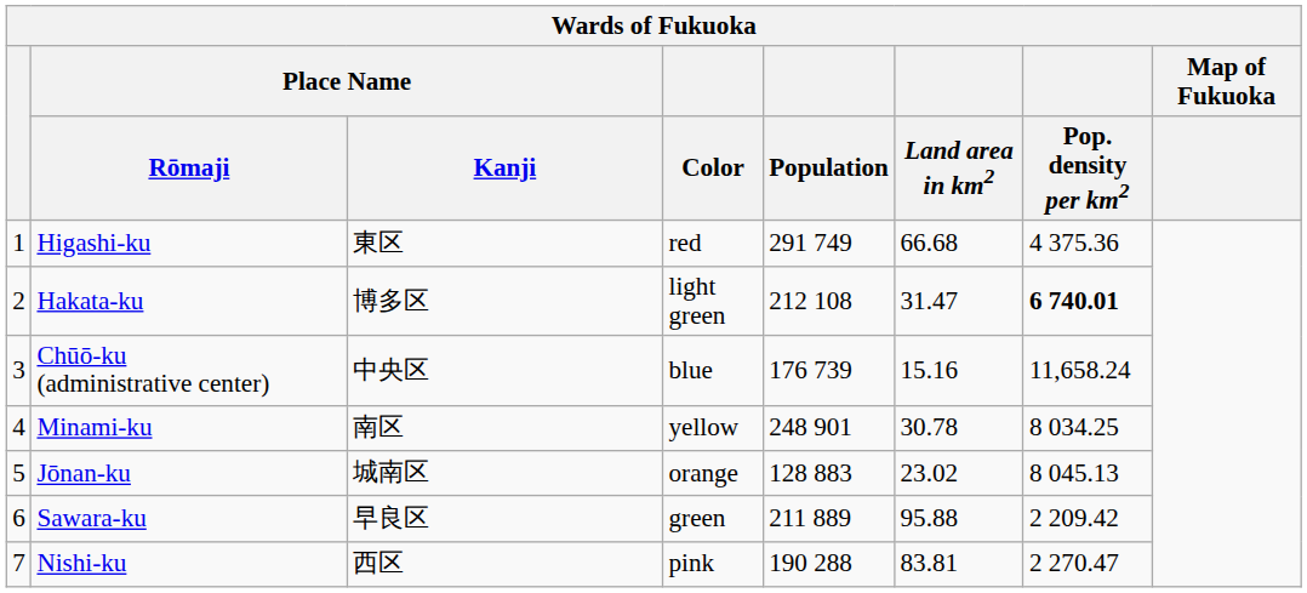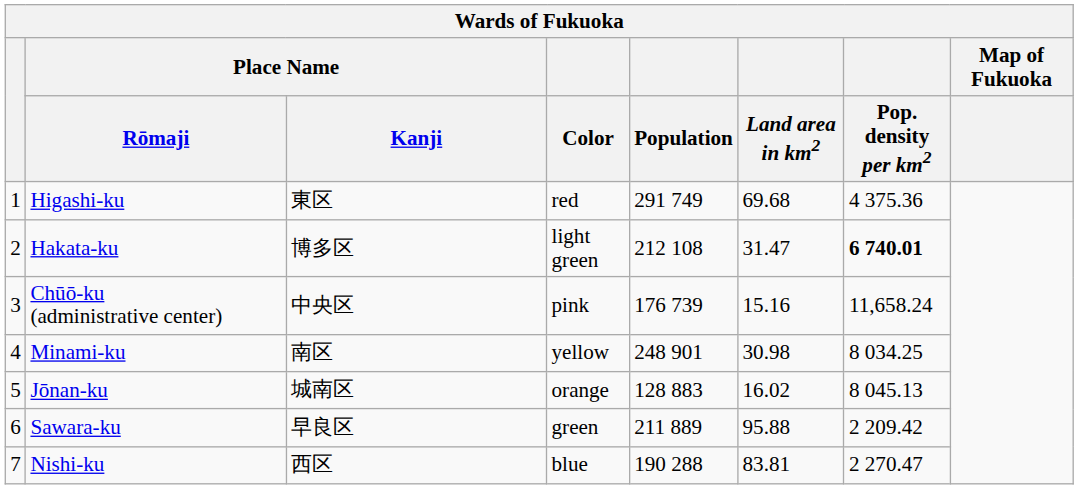Higashi-ku | Land area in km2: 66.68 -> 69.68
Chūō-ku (administrative center) | Color: blue -> pink
Minami-ku | Land area in km2: 30.78 -> 30.98
Jōnan-ku | Land area in km2: 23.02 -> 16.02
Nishi-ku | Color: pink -> blue
